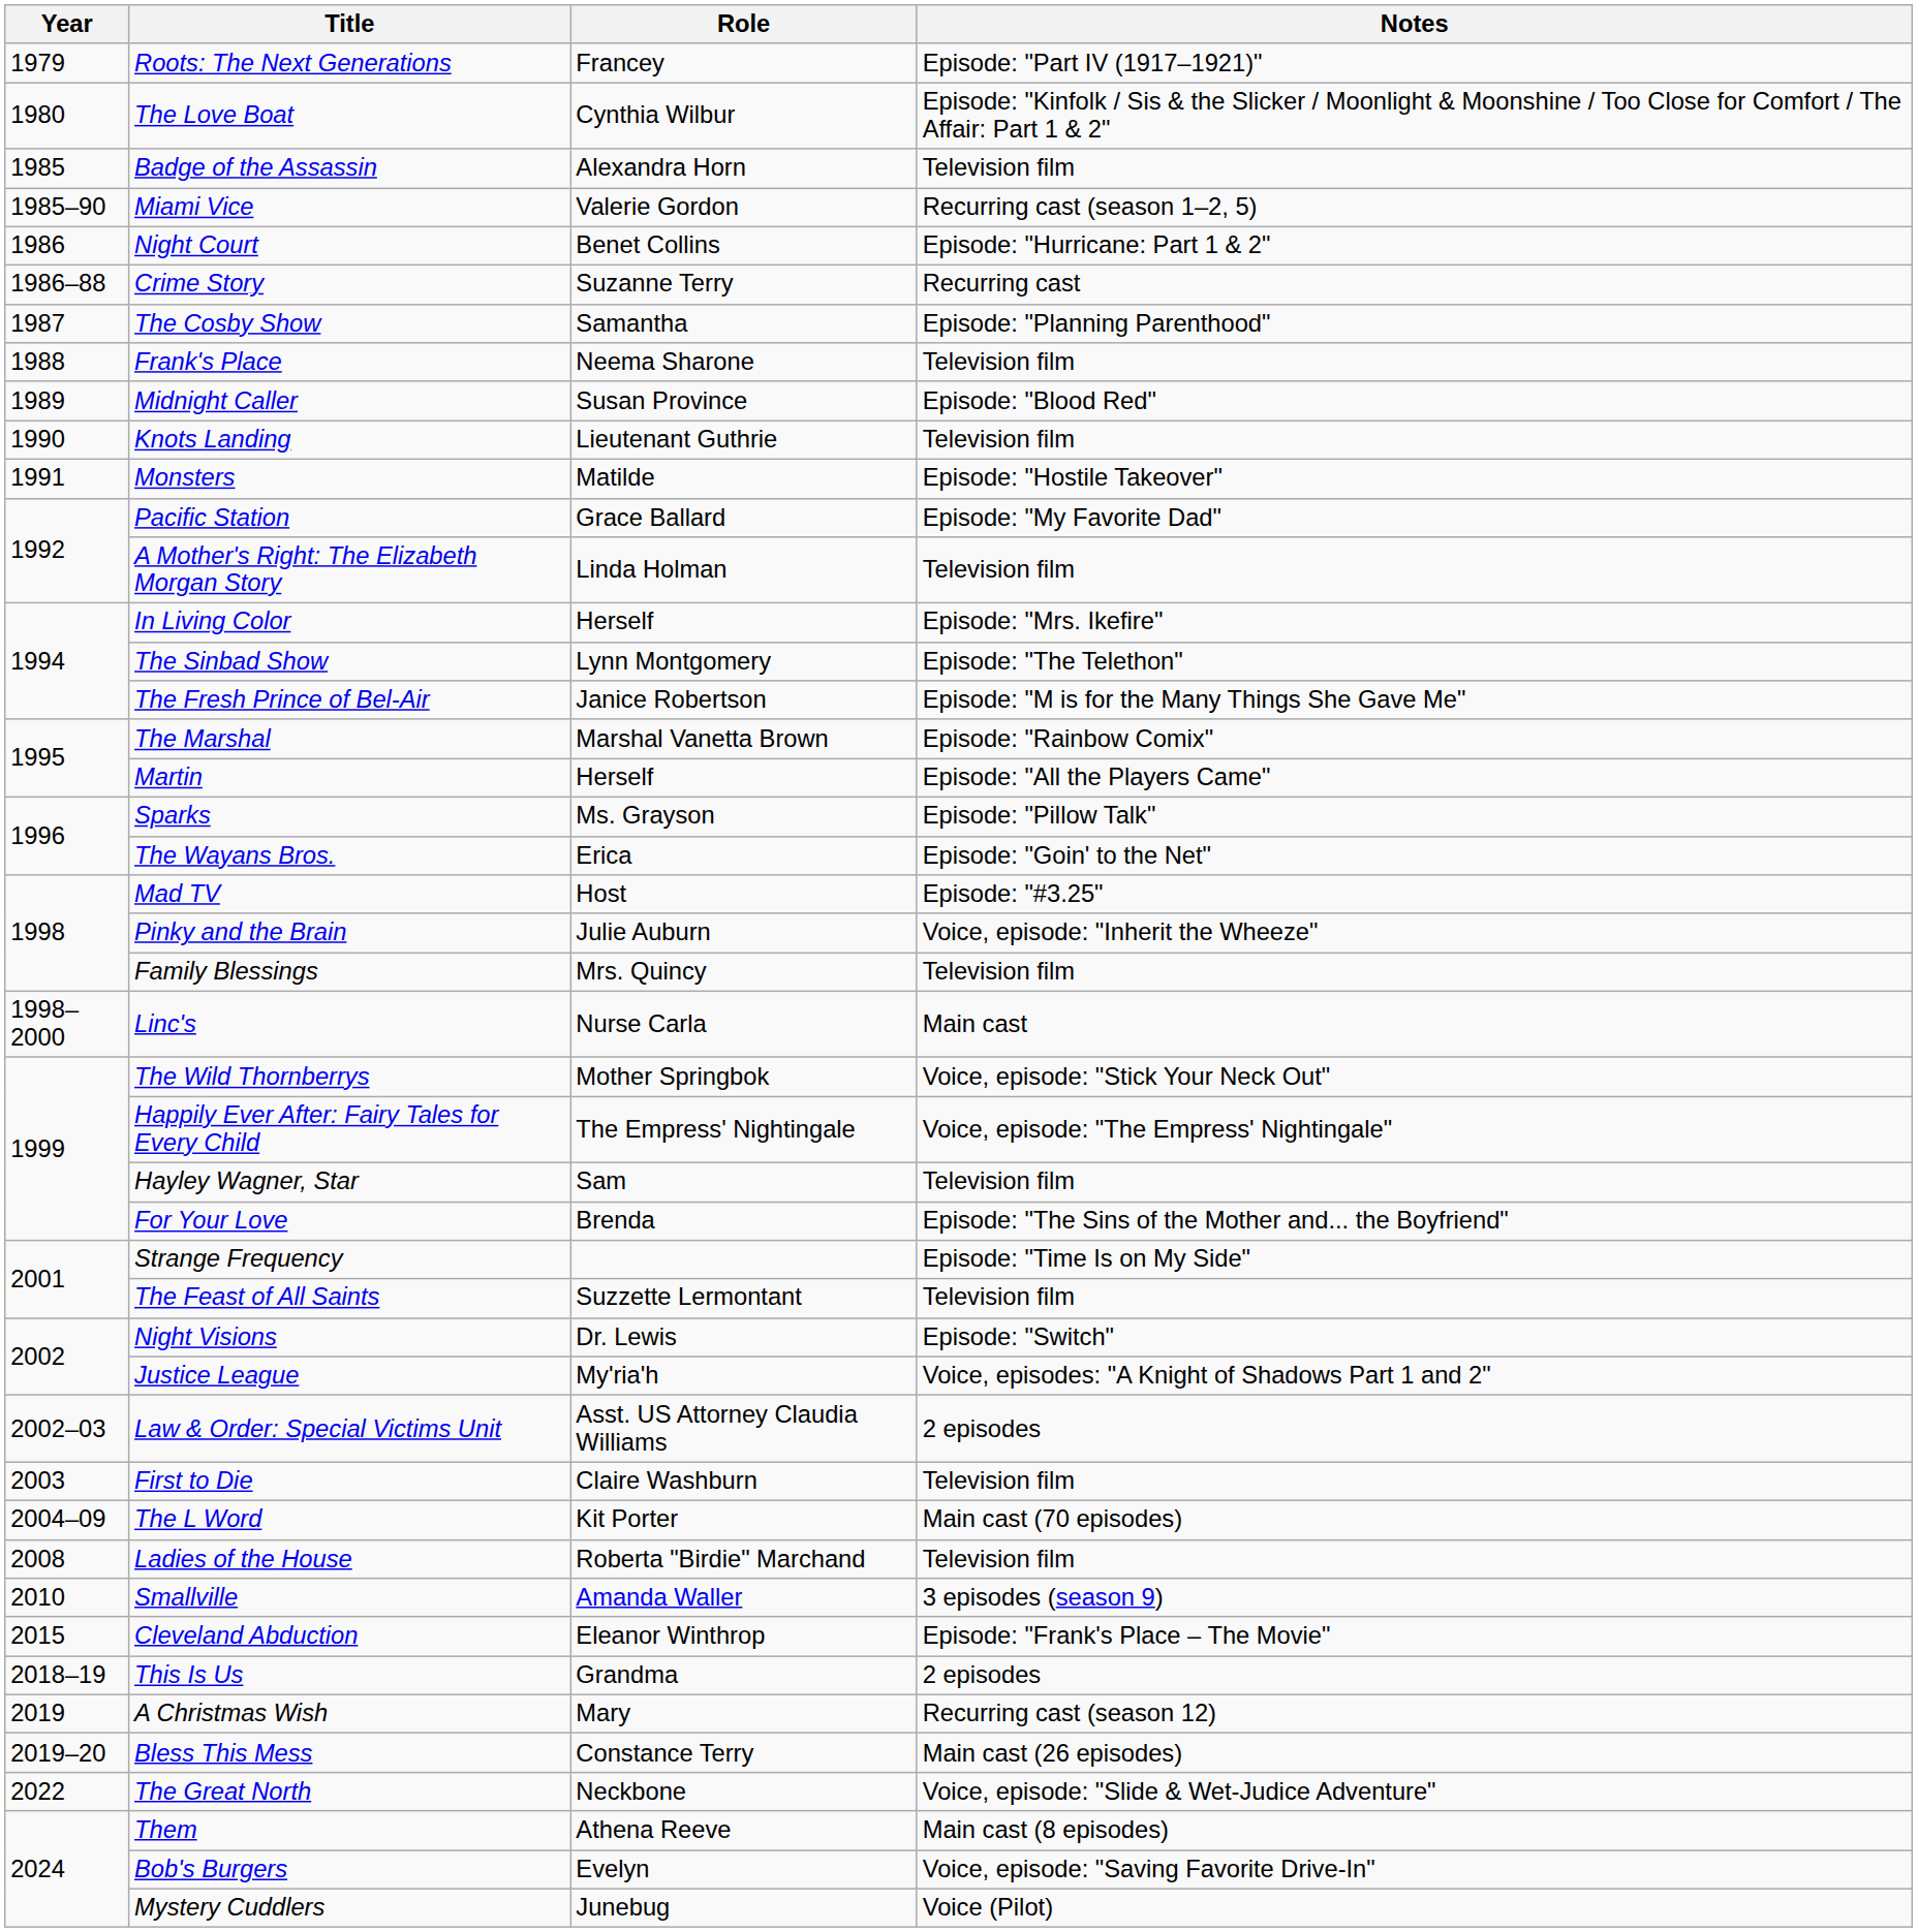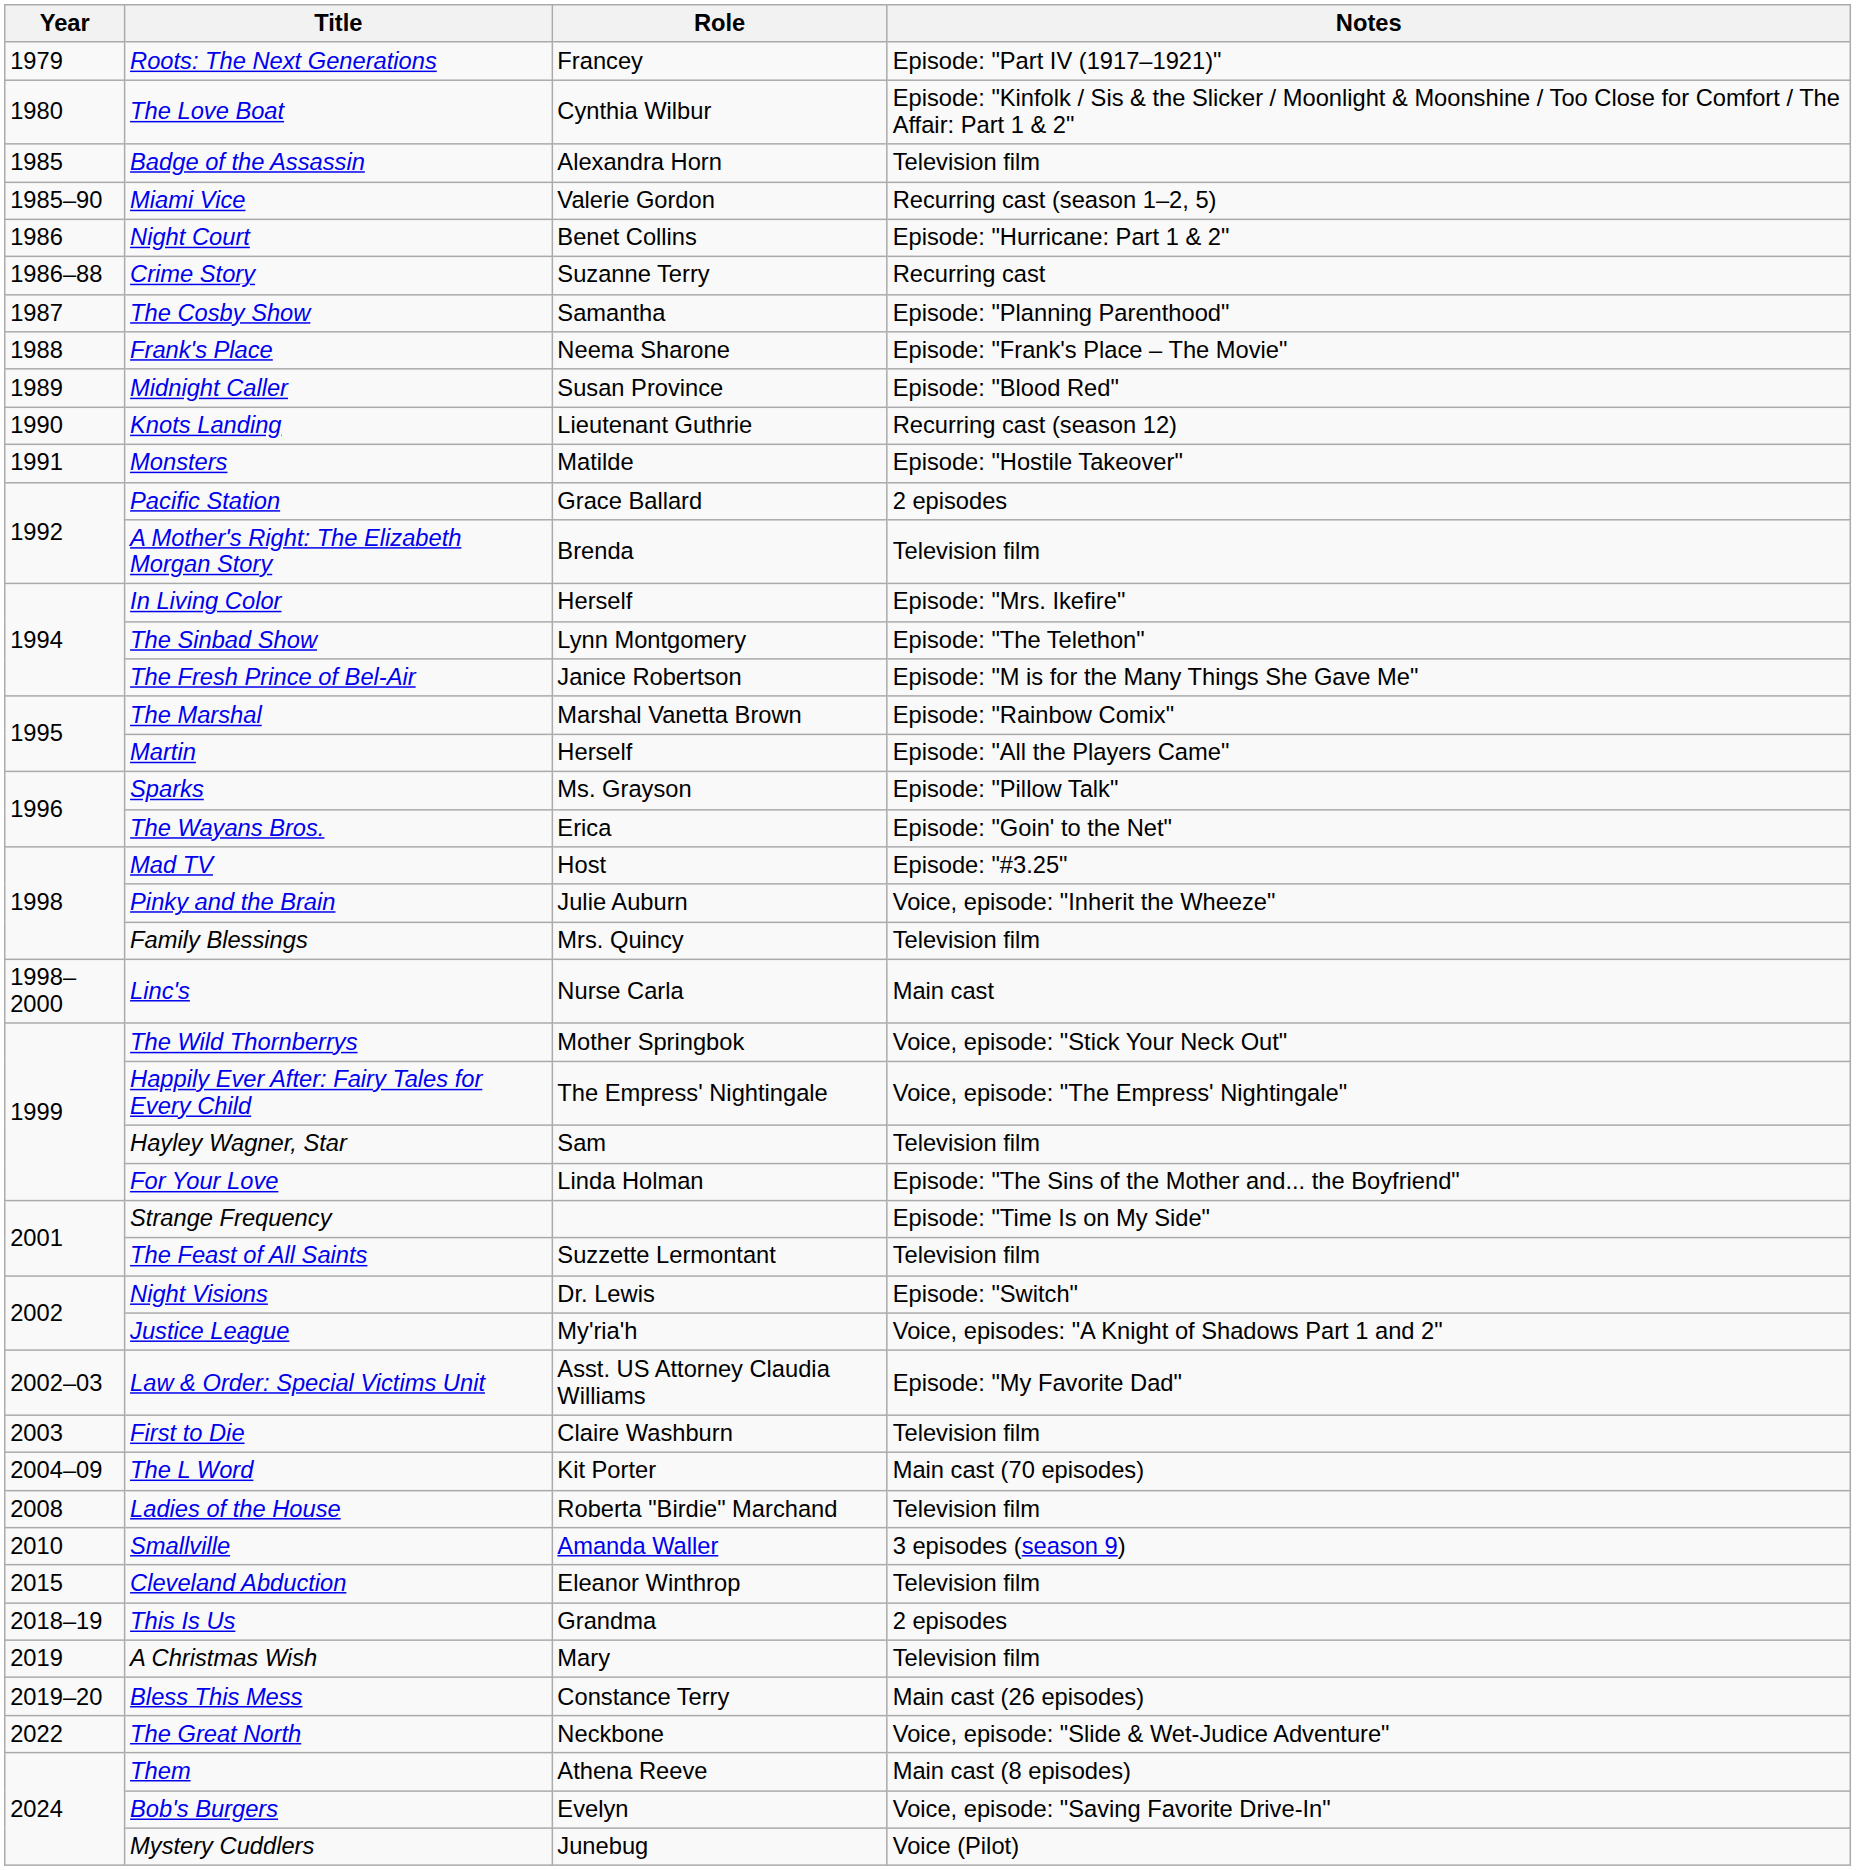Frank's Place | Notes: Television film -> Episode: "Frank's Place – The Movie"
Knots Landing | Notes: Television film -> Recurring cast (season 12)
Pacific Station | Notes: Episode: "My Favorite Dad" -> 2 episodes
A Mother's Right: The Elizabeth Morgan Story | Role: Linda Holman -> Brenda
For Your Love | Role: Brenda -> Linda Holman
Law & Order: Special Victims Unit | Notes: 2 episodes -> Episode: "My Favorite Dad"
Cleveland Abduction | Notes: Episode: "Frank's Place – The Movie" -> Television film
A Christmas Wish | Notes: Recurring cast (season 12) -> Television film
